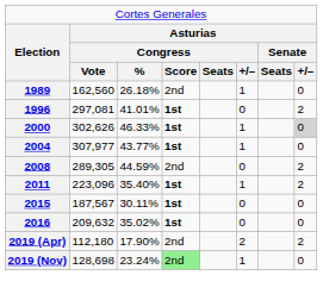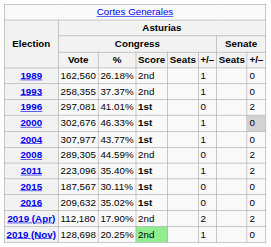+ row: 1993 | 258,355 | 37.37% | 2nd | 1 | 0
2000 | column 2: 302,626 -> 302,676
2019 (Nov) | column 3: 23.24% -> 20.25%
